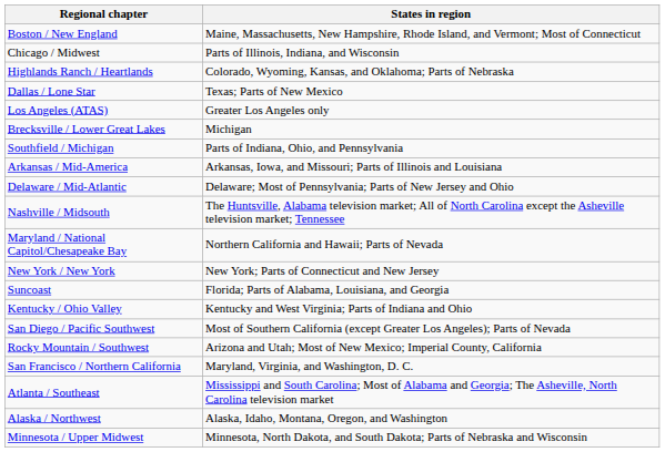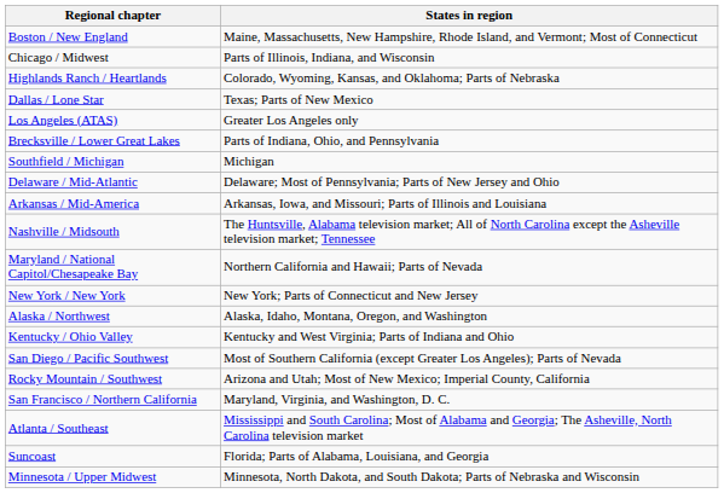Brecksville / Lower Great Lakes | States in region: Michigan -> Parts of Indiana, Ohio, and Pennsylvania
Southfield / Michigan | States in region: Parts of Indiana, Ohio, and Pennsylvania -> Michigan
rows swapped: Arkansas / Mid-America <-> Delaware / Mid-Atlantic
rows swapped: Alaska / Northwest <-> Suncoast
